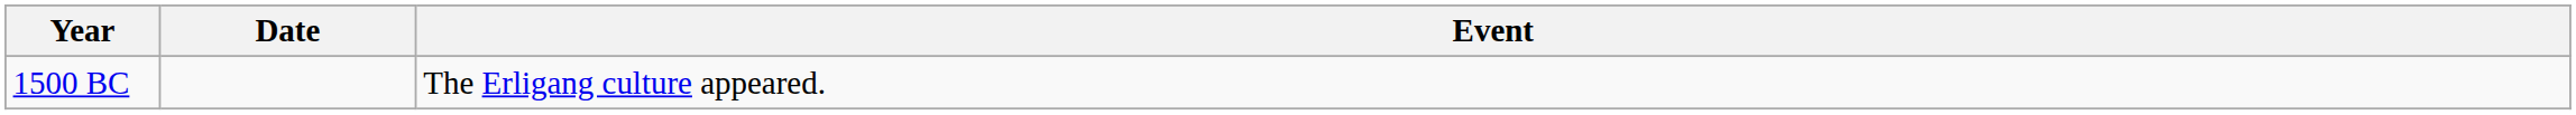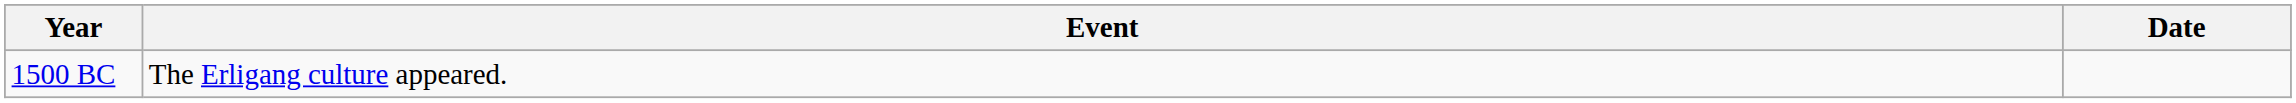columns swapped: Date <-> Event
